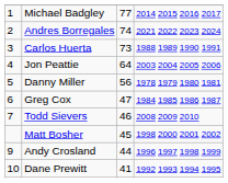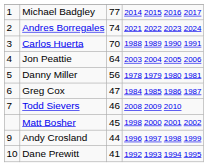Carlos Huerta | column 3: 73 -> 70
